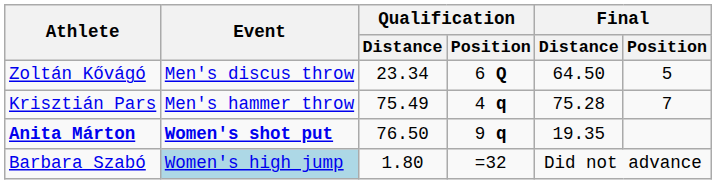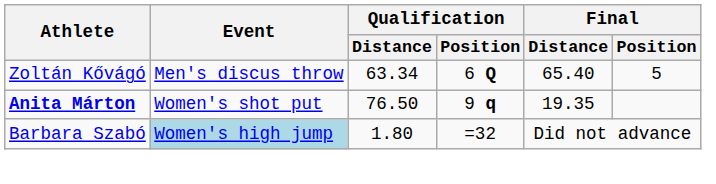Zoltán Kővágó | Qualification / Distance: 23.34 -> 63.34
Zoltán Kővágó | Final / Distance: 64.50 -> 65.40
- row: Krisztián Pars | Men's hammer throw | 75.49 | 4 q | 75.28 | 7
Anita Márton | Event: bold -> normal
